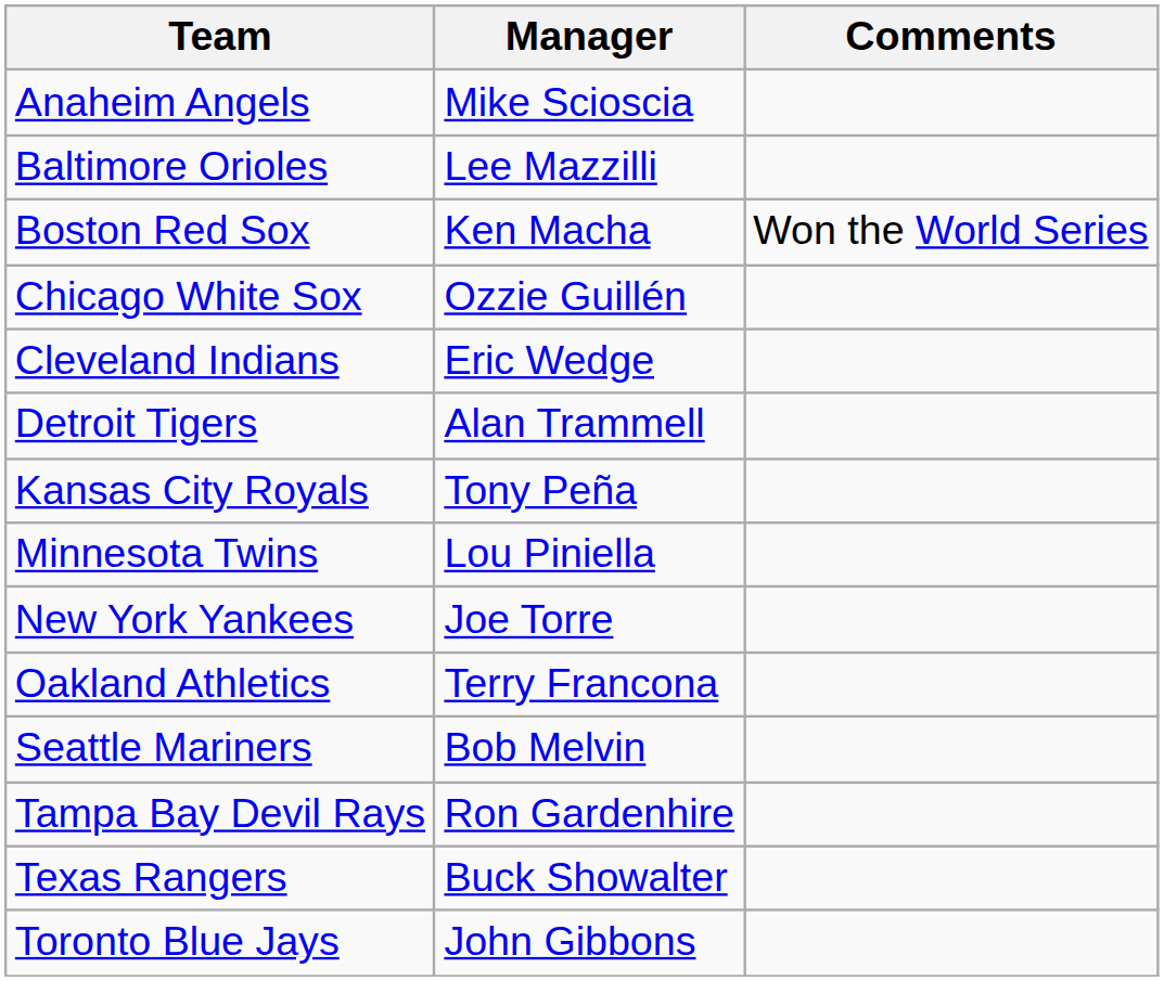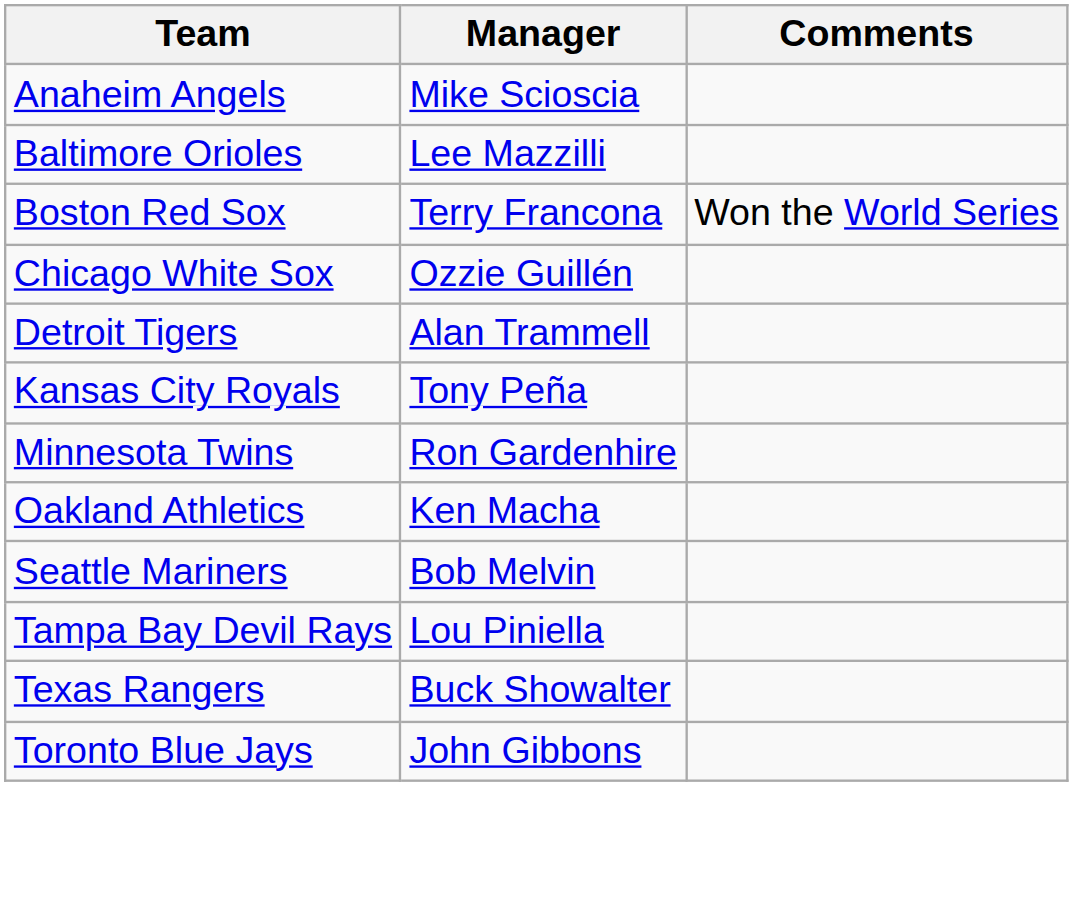Boston Red Sox | Manager: Ken Macha -> Terry Francona
- row: Cleveland Indians | Eric Wedge
Minnesota Twins | Manager: Lou Piniella -> Ron Gardenhire
- row: New York Yankees | Joe Torre
Oakland Athletics | Manager: Terry Francona -> Ken Macha
Tampa Bay Devil Rays | Manager: Ron Gardenhire -> Lou Piniella
